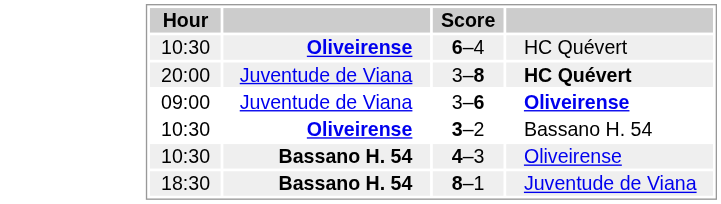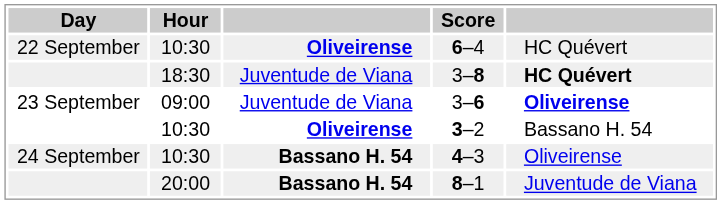+ column: Day | 22 September | 23 September | 24 September
3–8 | Hour: 20:00 -> 18:30
8–1 | Hour: 18:30 -> 20:00
